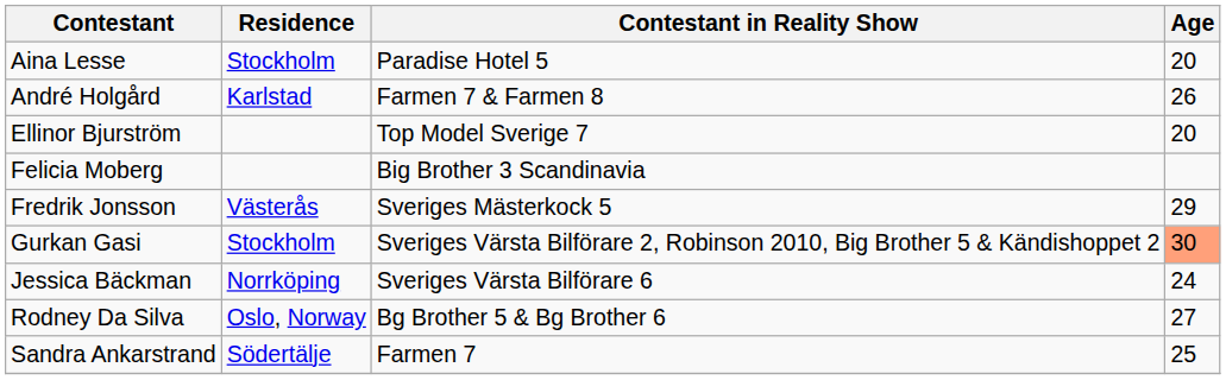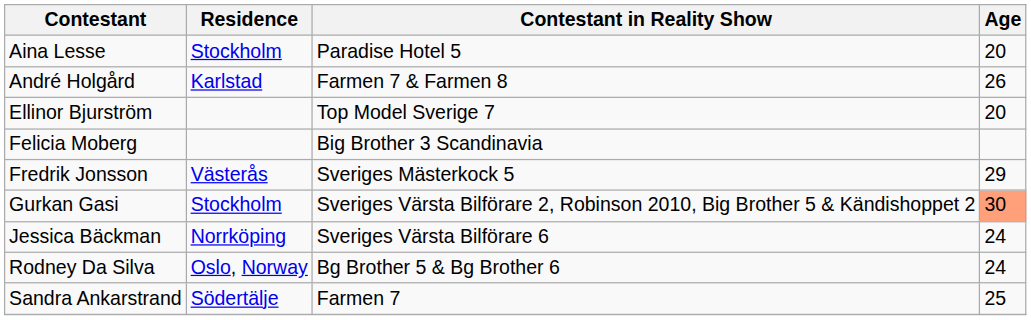Rodney Da Silva | Age: 27 -> 24
